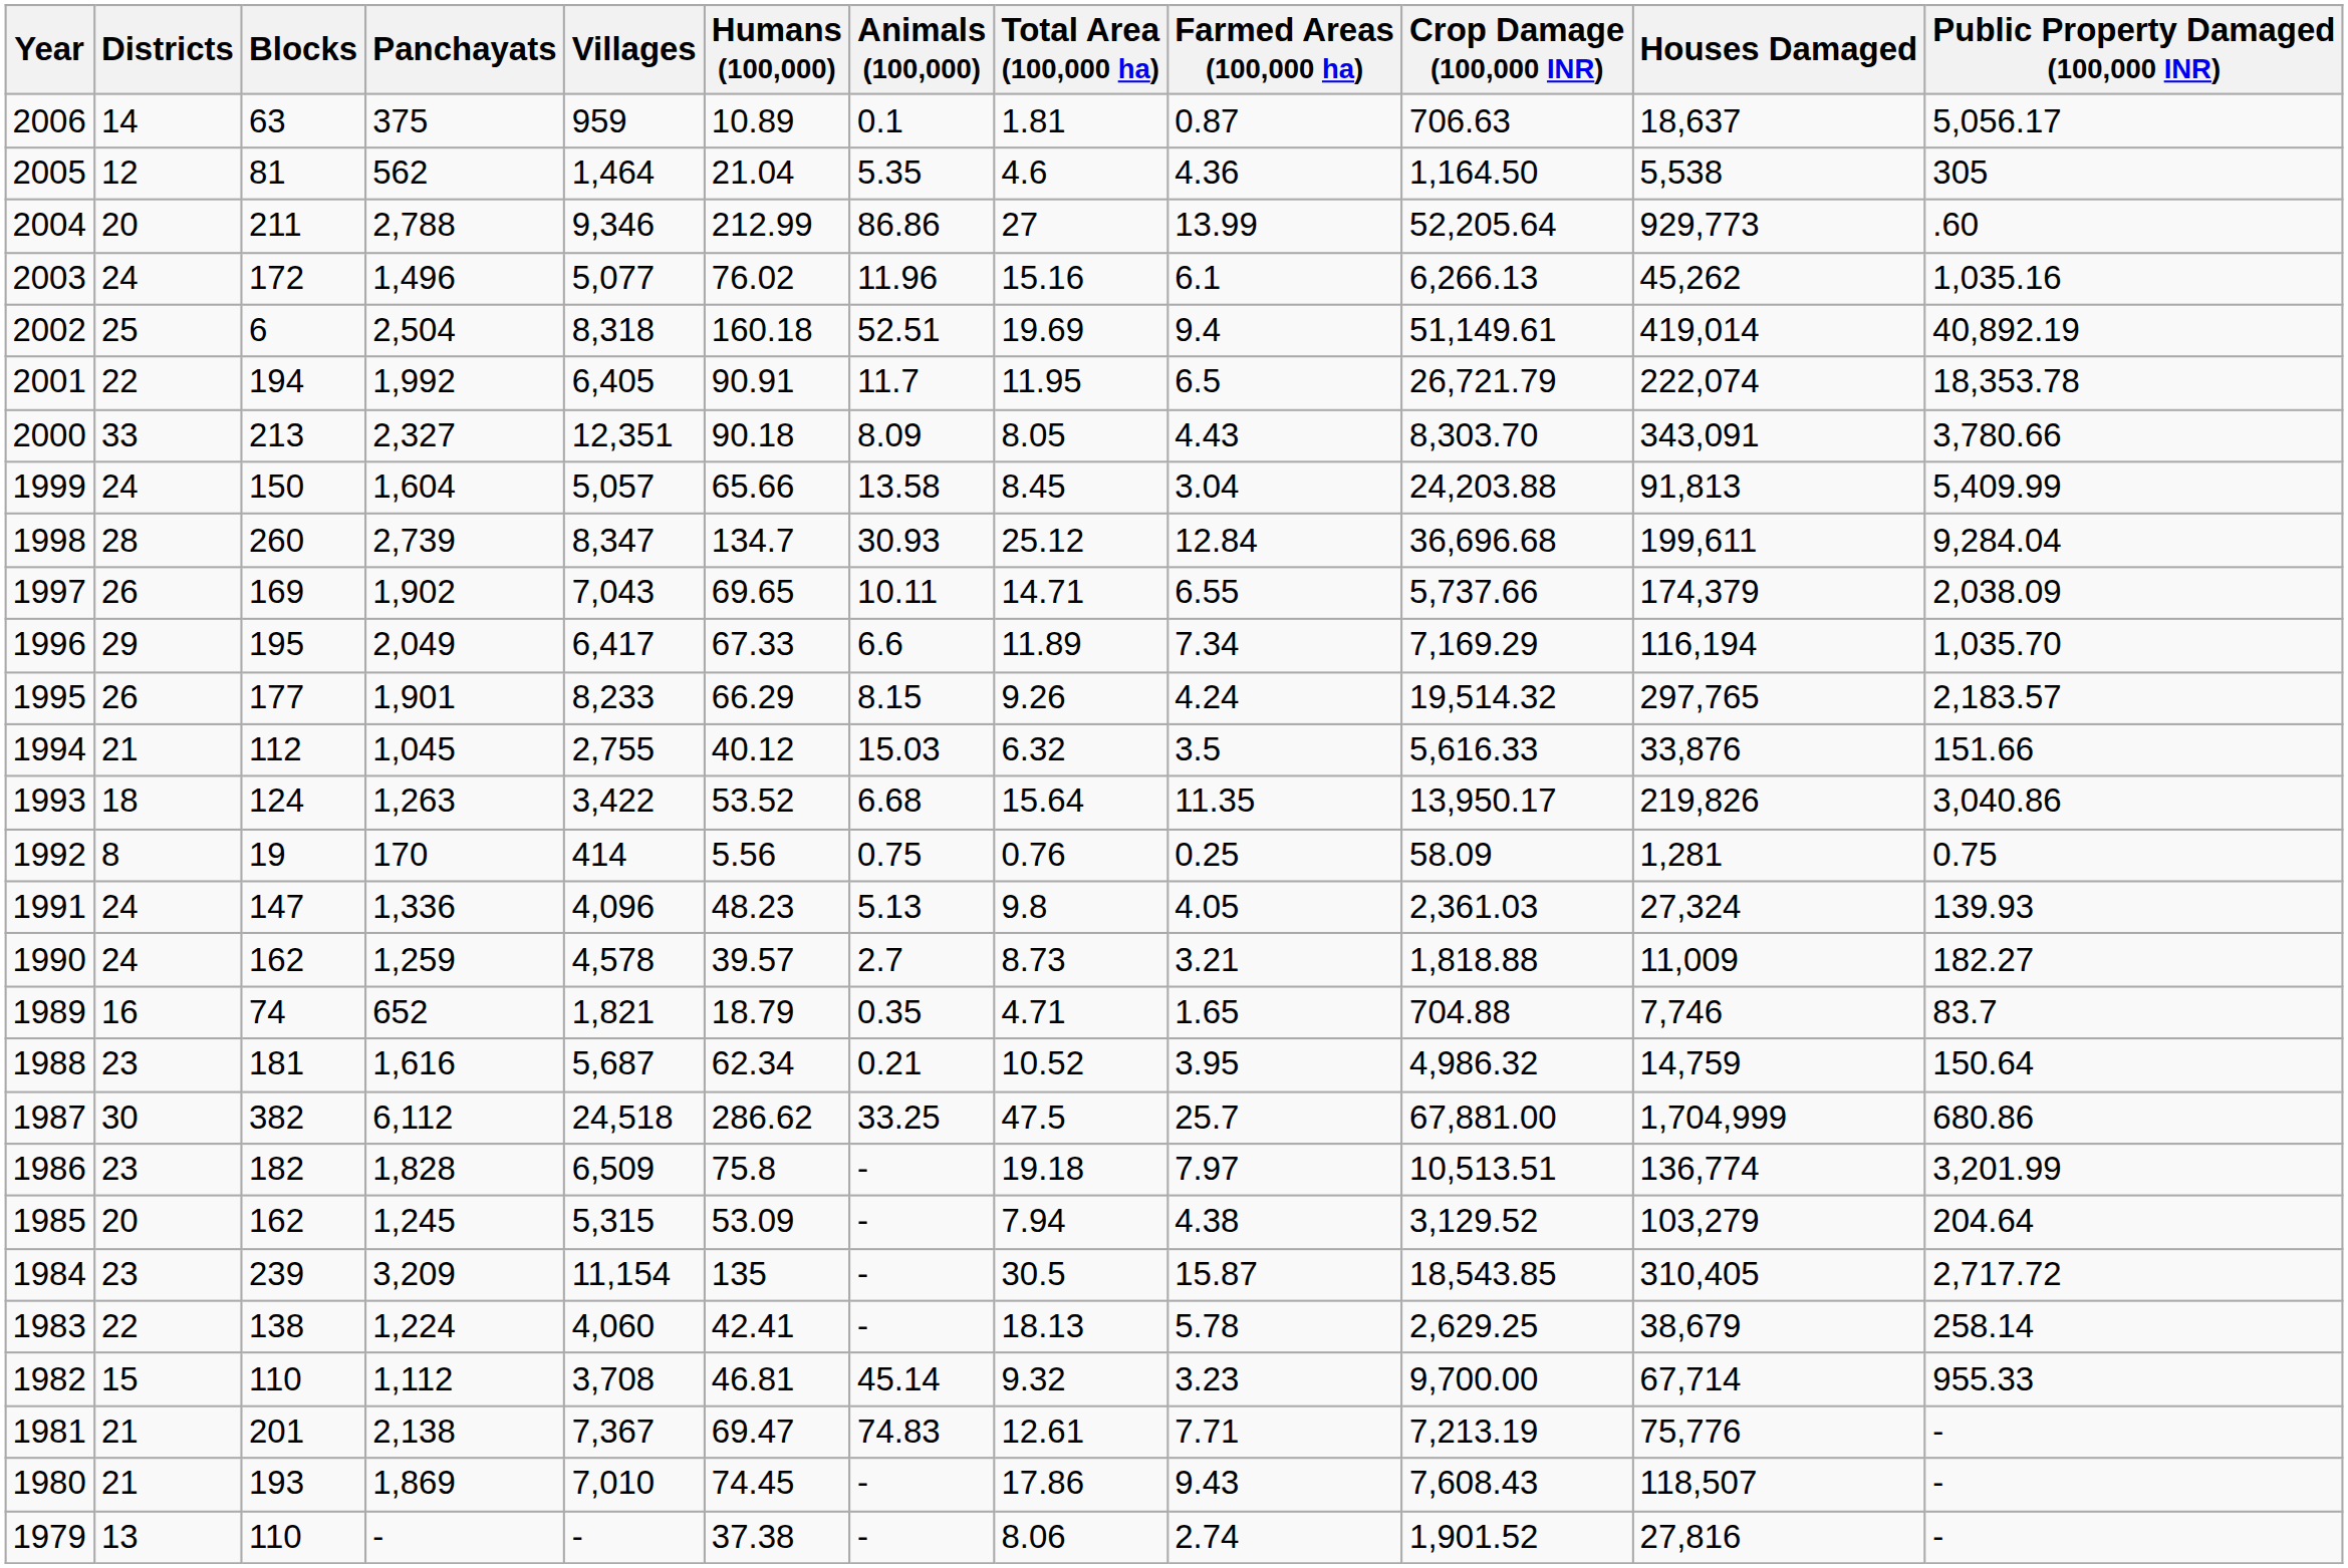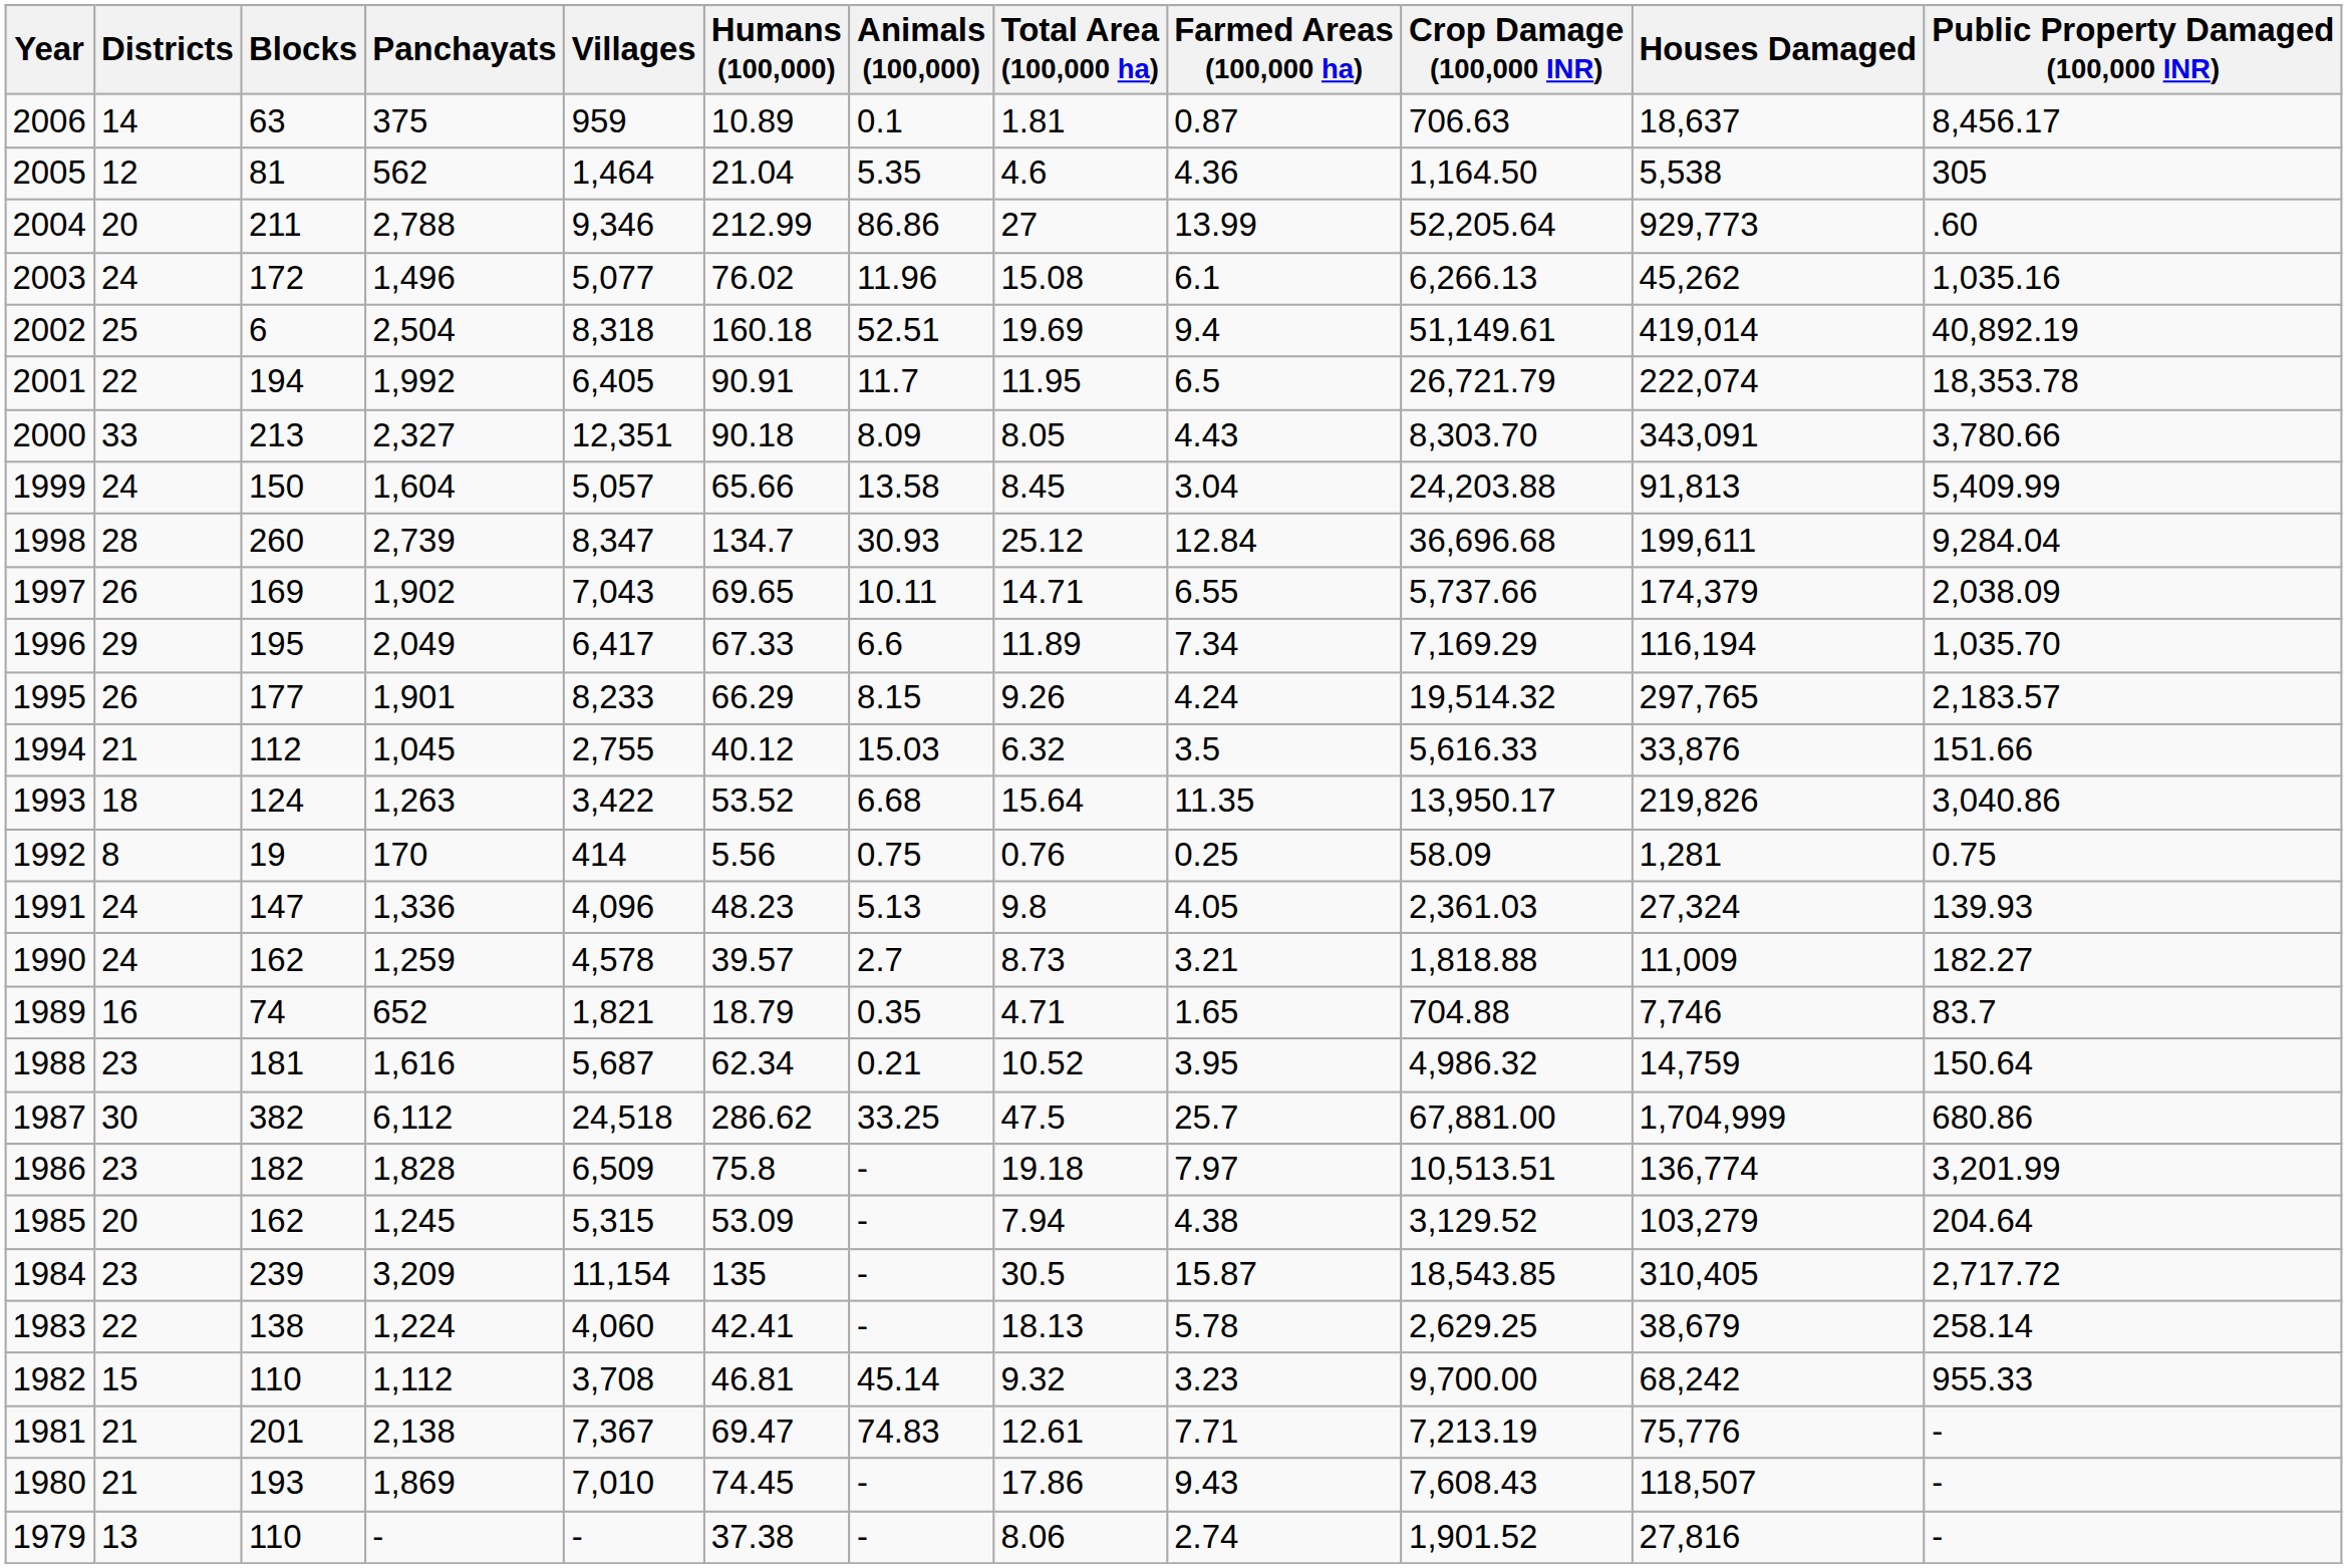2006 | Public Property Damaged (100,000 INR): 5,056.17 -> 8,456.17
2003 | Total Area (100,000 ha): 15.16 -> 15.08
1982 | Houses Damaged: 67,714 -> 68,242
